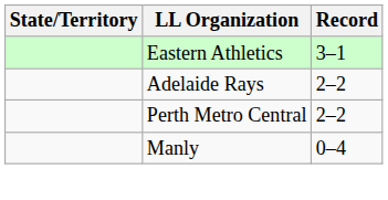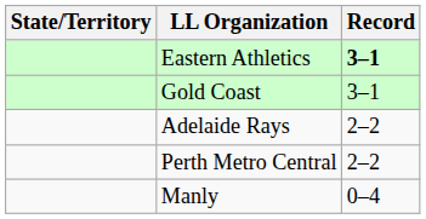Eastern Athletics | Record: normal -> bold
+ row: Gold Coast | 3–1
